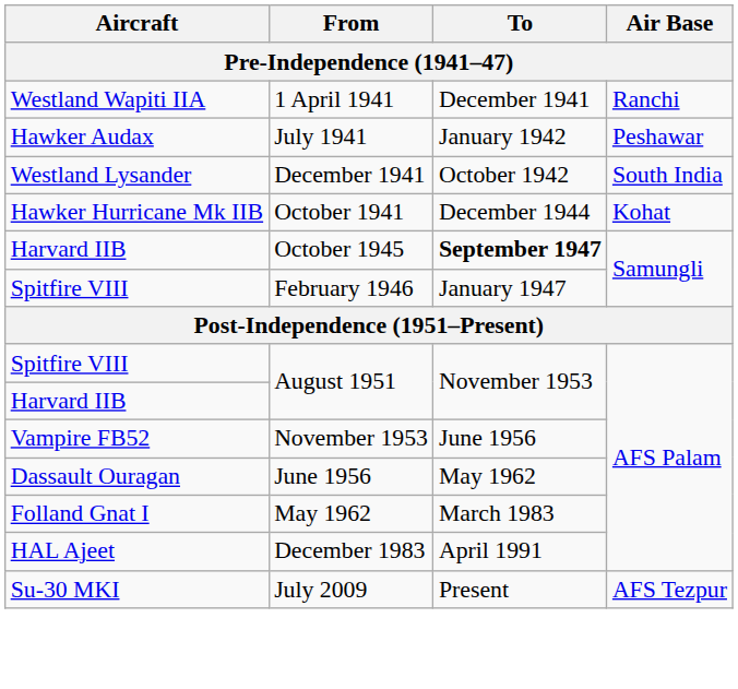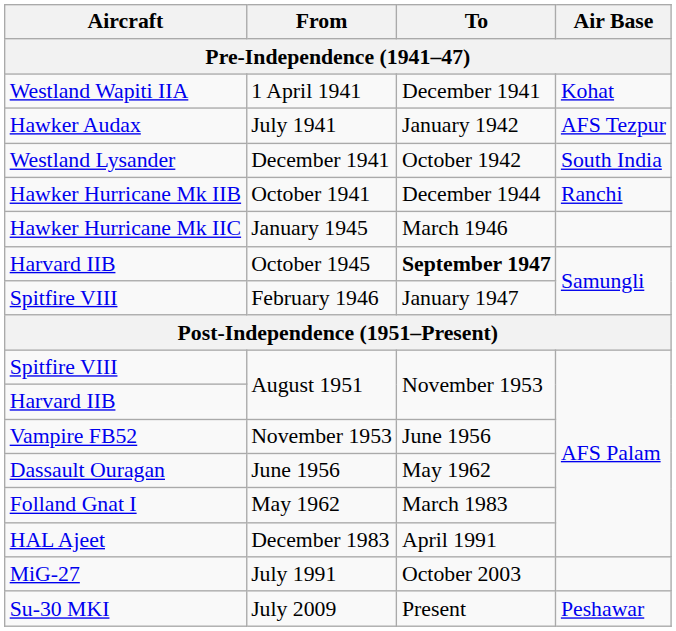1 April 1941 | Air Base: Ranchi -> Kohat
July 1941 | Air Base: Peshawar -> AFS Tezpur
October 1941 | Air Base: Kohat -> Ranchi
+ row: Hawker Hurricane Mk IIC | January 1945 | March 1946
+ row: MiG-27 | July 1991 | October 2003
July 2009 | Air Base: AFS Tezpur -> Peshawar
